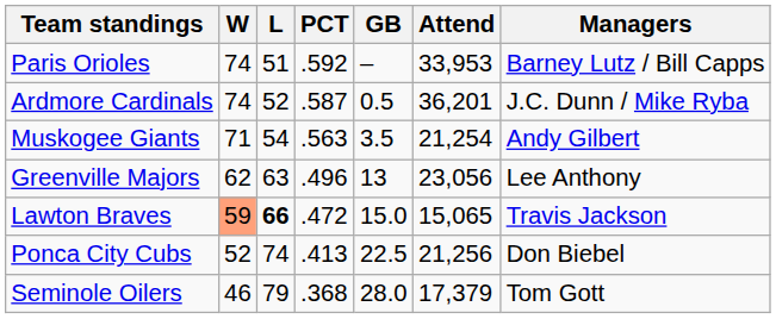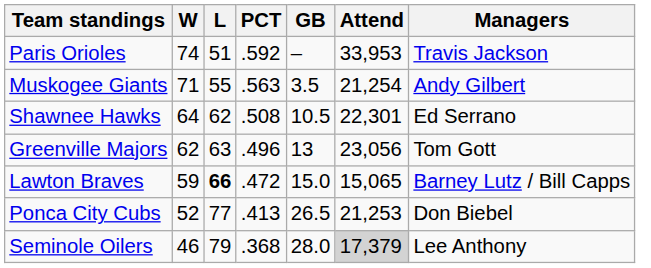Paris Orioles | Managers: Barney Lutz / Bill Capps -> Travis Jackson
- row: Ardmore Cardinals | 74 | 52 | .587 | 0.5 | 36,201 | J.C. Dunn / Mike Ryba
Muskogee Giants | L: 54 -> 55
+ row: Shawnee Hawks | 64 | 62 | .508 | 10.5 | 22,301 | Ed Serrano
Greenville Majors | Managers: Lee Anthony -> Tom Gott
Lawton Braves | W: lightsalmon background -> no background
Lawton Braves | Managers: Travis Jackson -> Barney Lutz / Bill Capps
Ponca City Cubs | L: 74 -> 77
Ponca City Cubs | GB: 22.5 -> 26.5
Ponca City Cubs | Attend: 21,256 -> 21,253
Seminole Oilers | Attend: no background -> lightgrey background
Seminole Oilers | Managers: Tom Gott -> Lee Anthony
